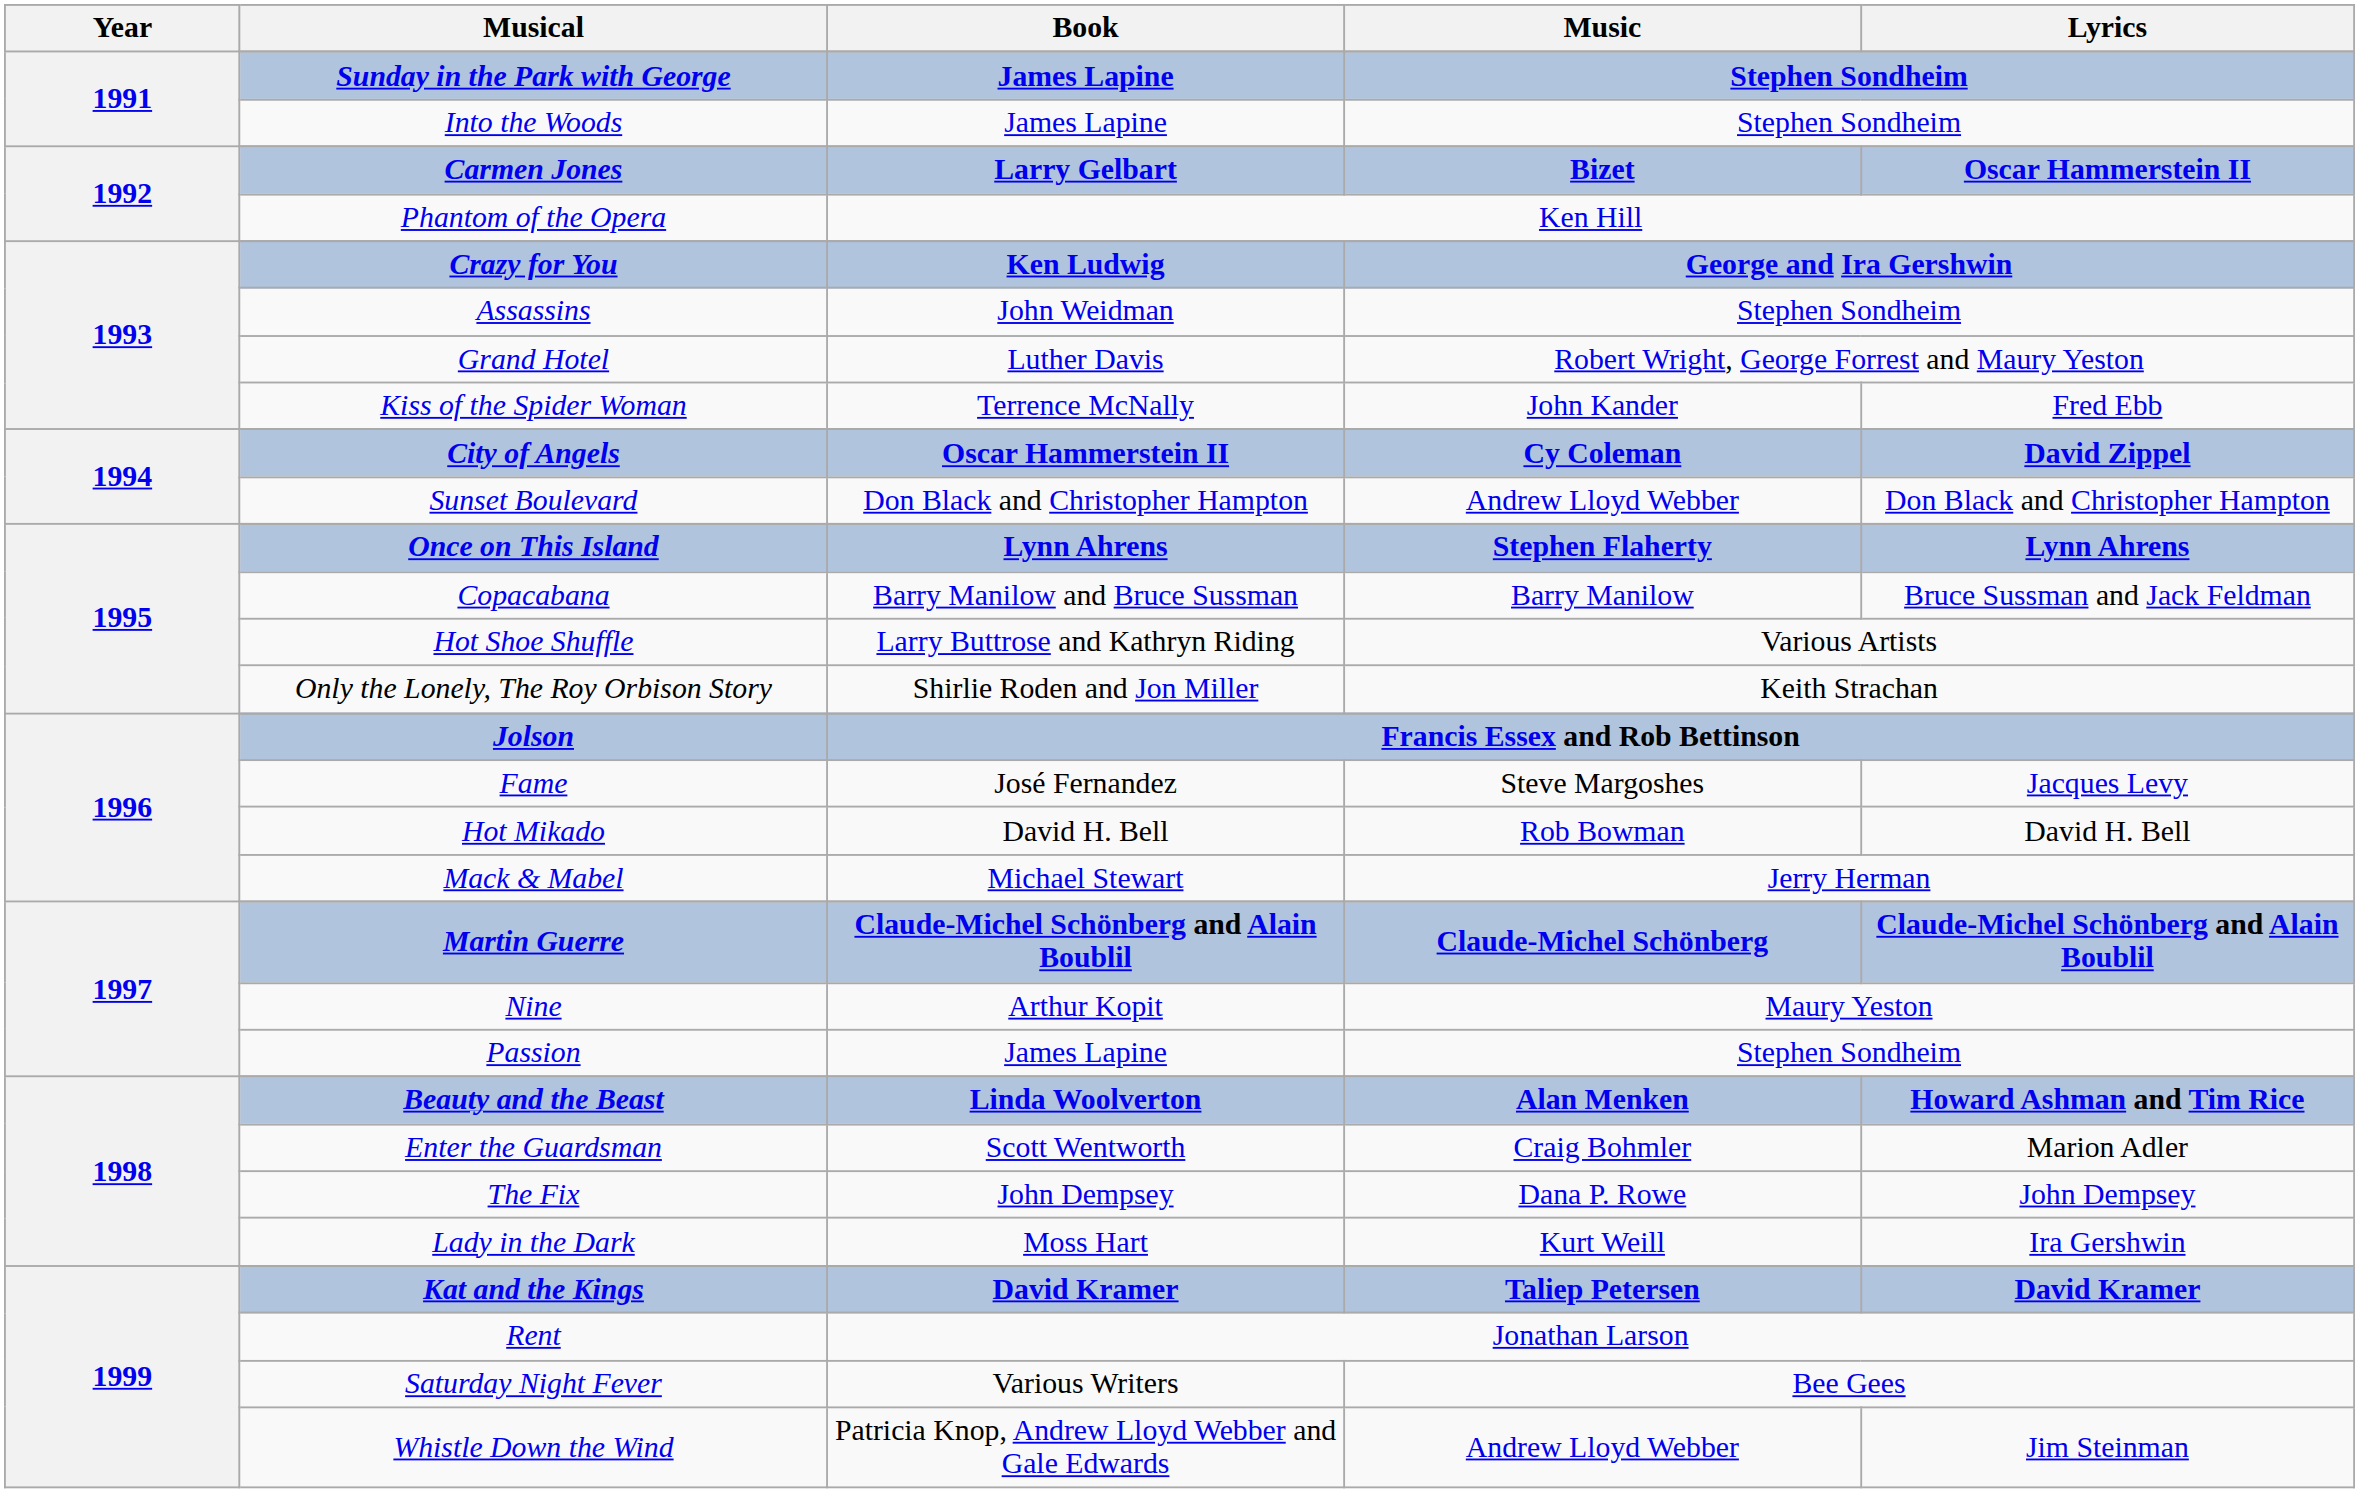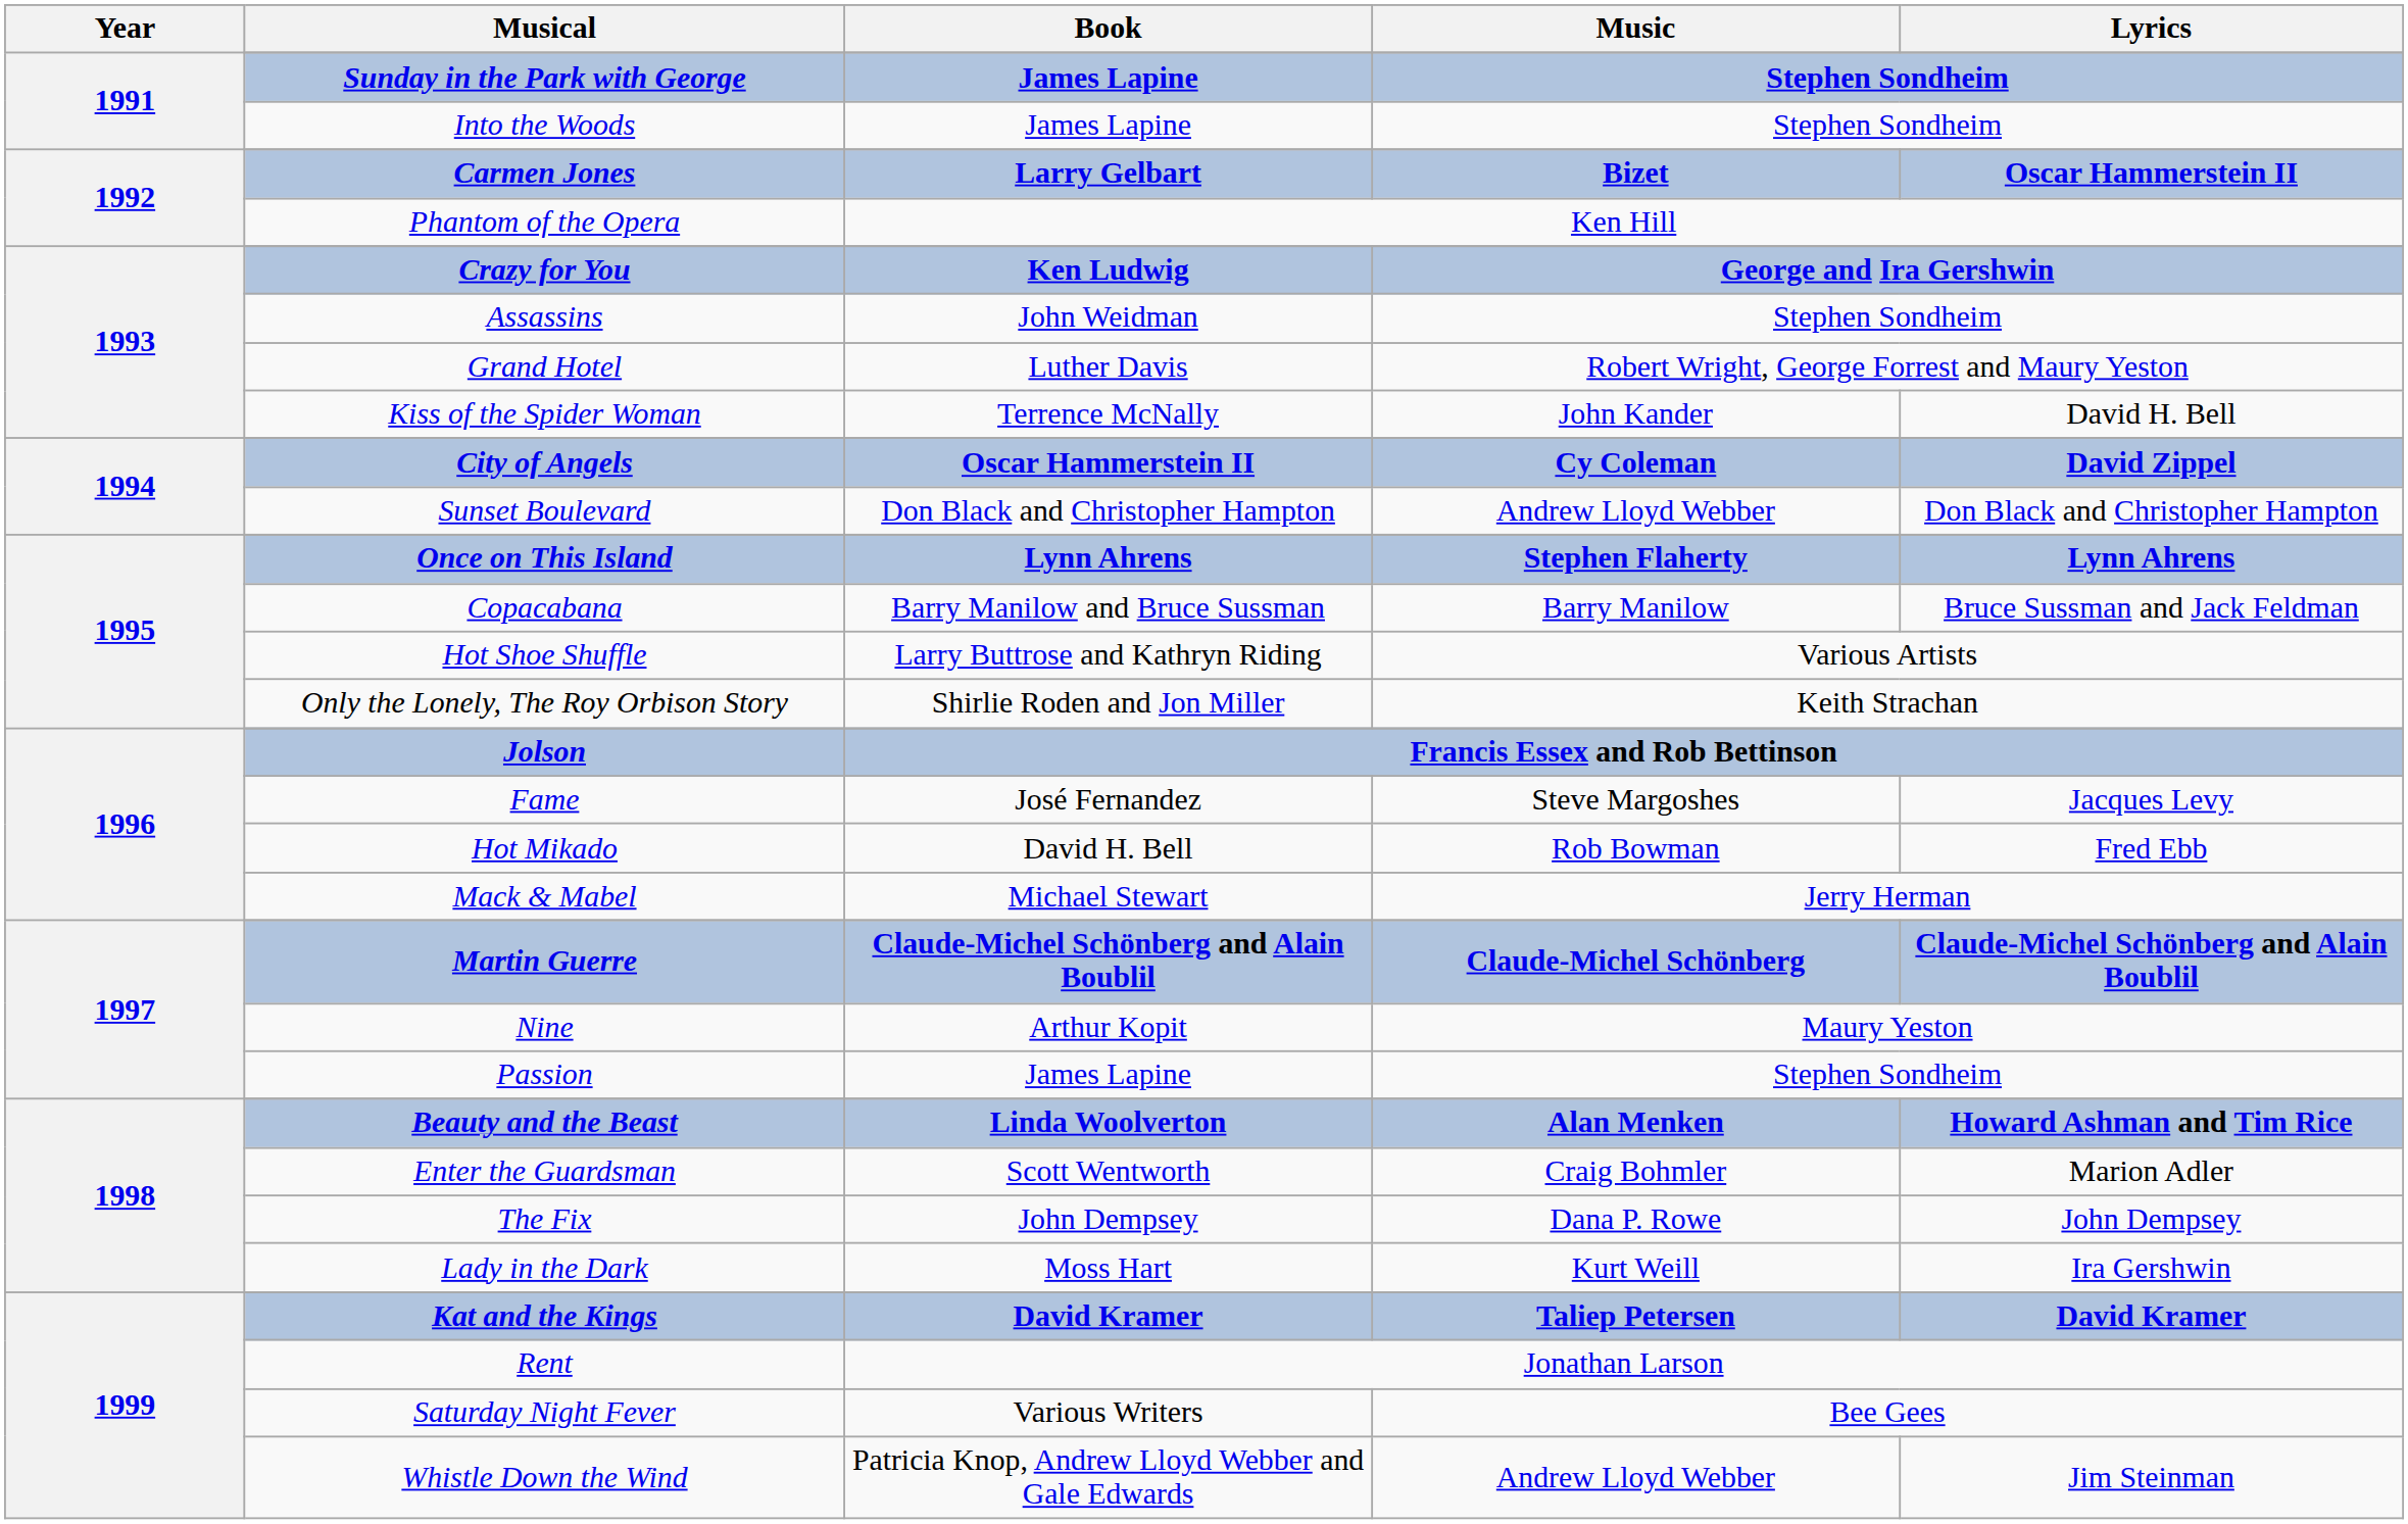Kiss of the Spider Woman | Lyrics: Fred Ebb -> David H. Bell
Hot Mikado | Lyrics: David H. Bell -> Fred Ebb
